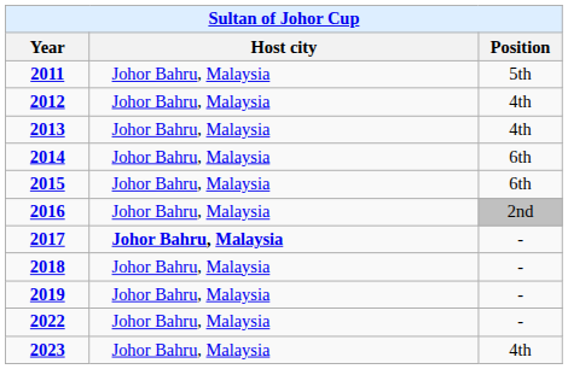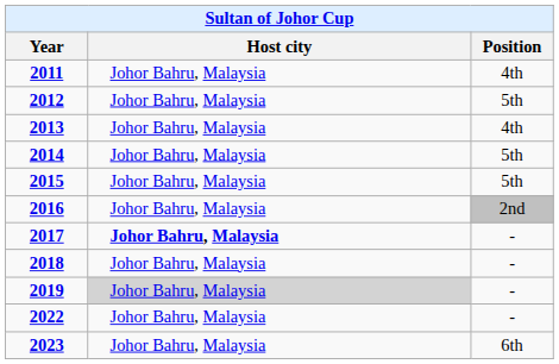2011 | Position: 5th -> 4th
2012 | Position: 4th -> 5th
2014 | Position: 6th -> 5th
2015 | Position: 6th -> 5th
2019 | Host city: no background -> lightgrey background
2023 | Position: 4th -> 6th
